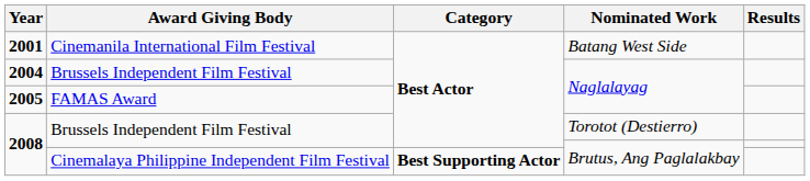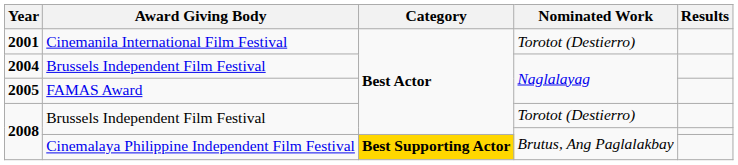2001 | Nominated Work: Batang West Side -> Torotot (Destierro)
2008 / Cinemalaya Philippine Independent Film Festival | Category: no background -> gold background
